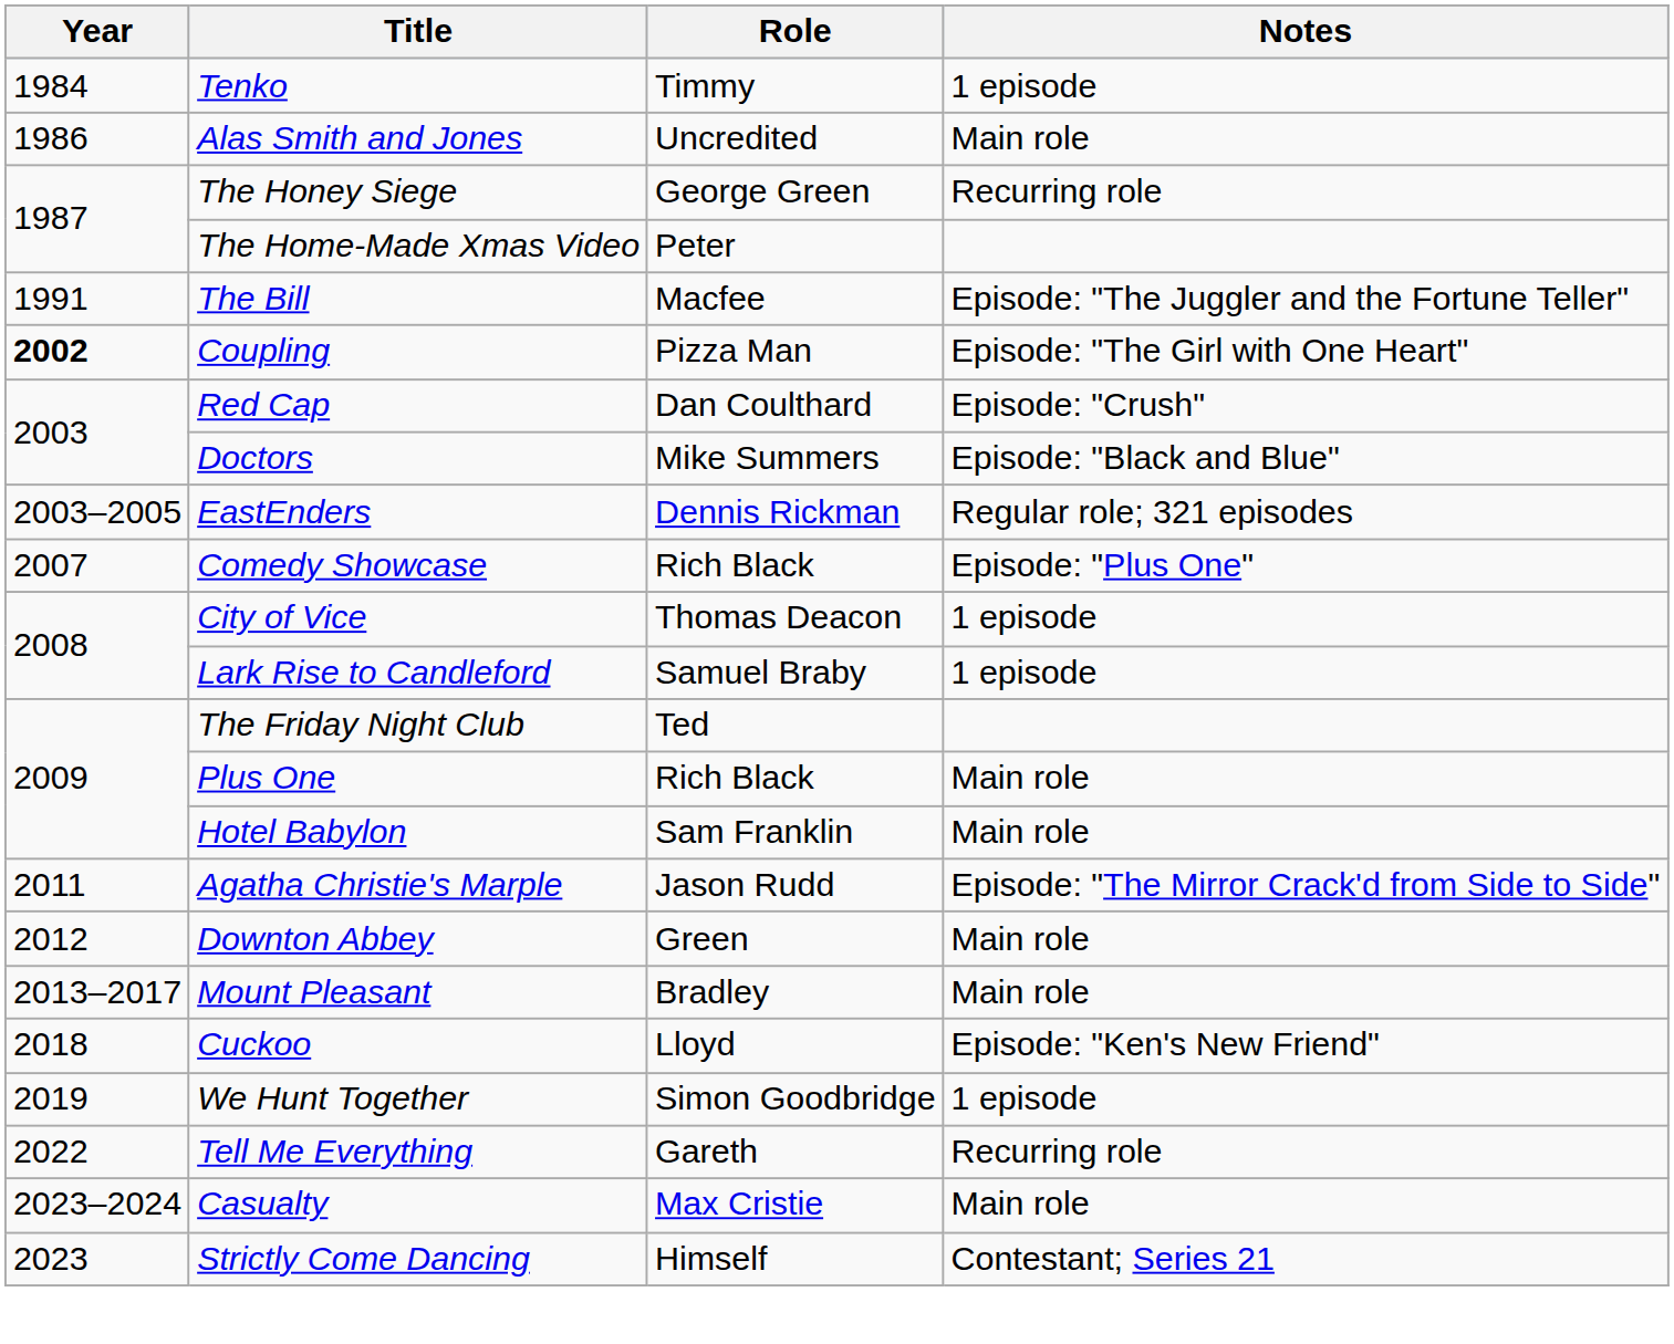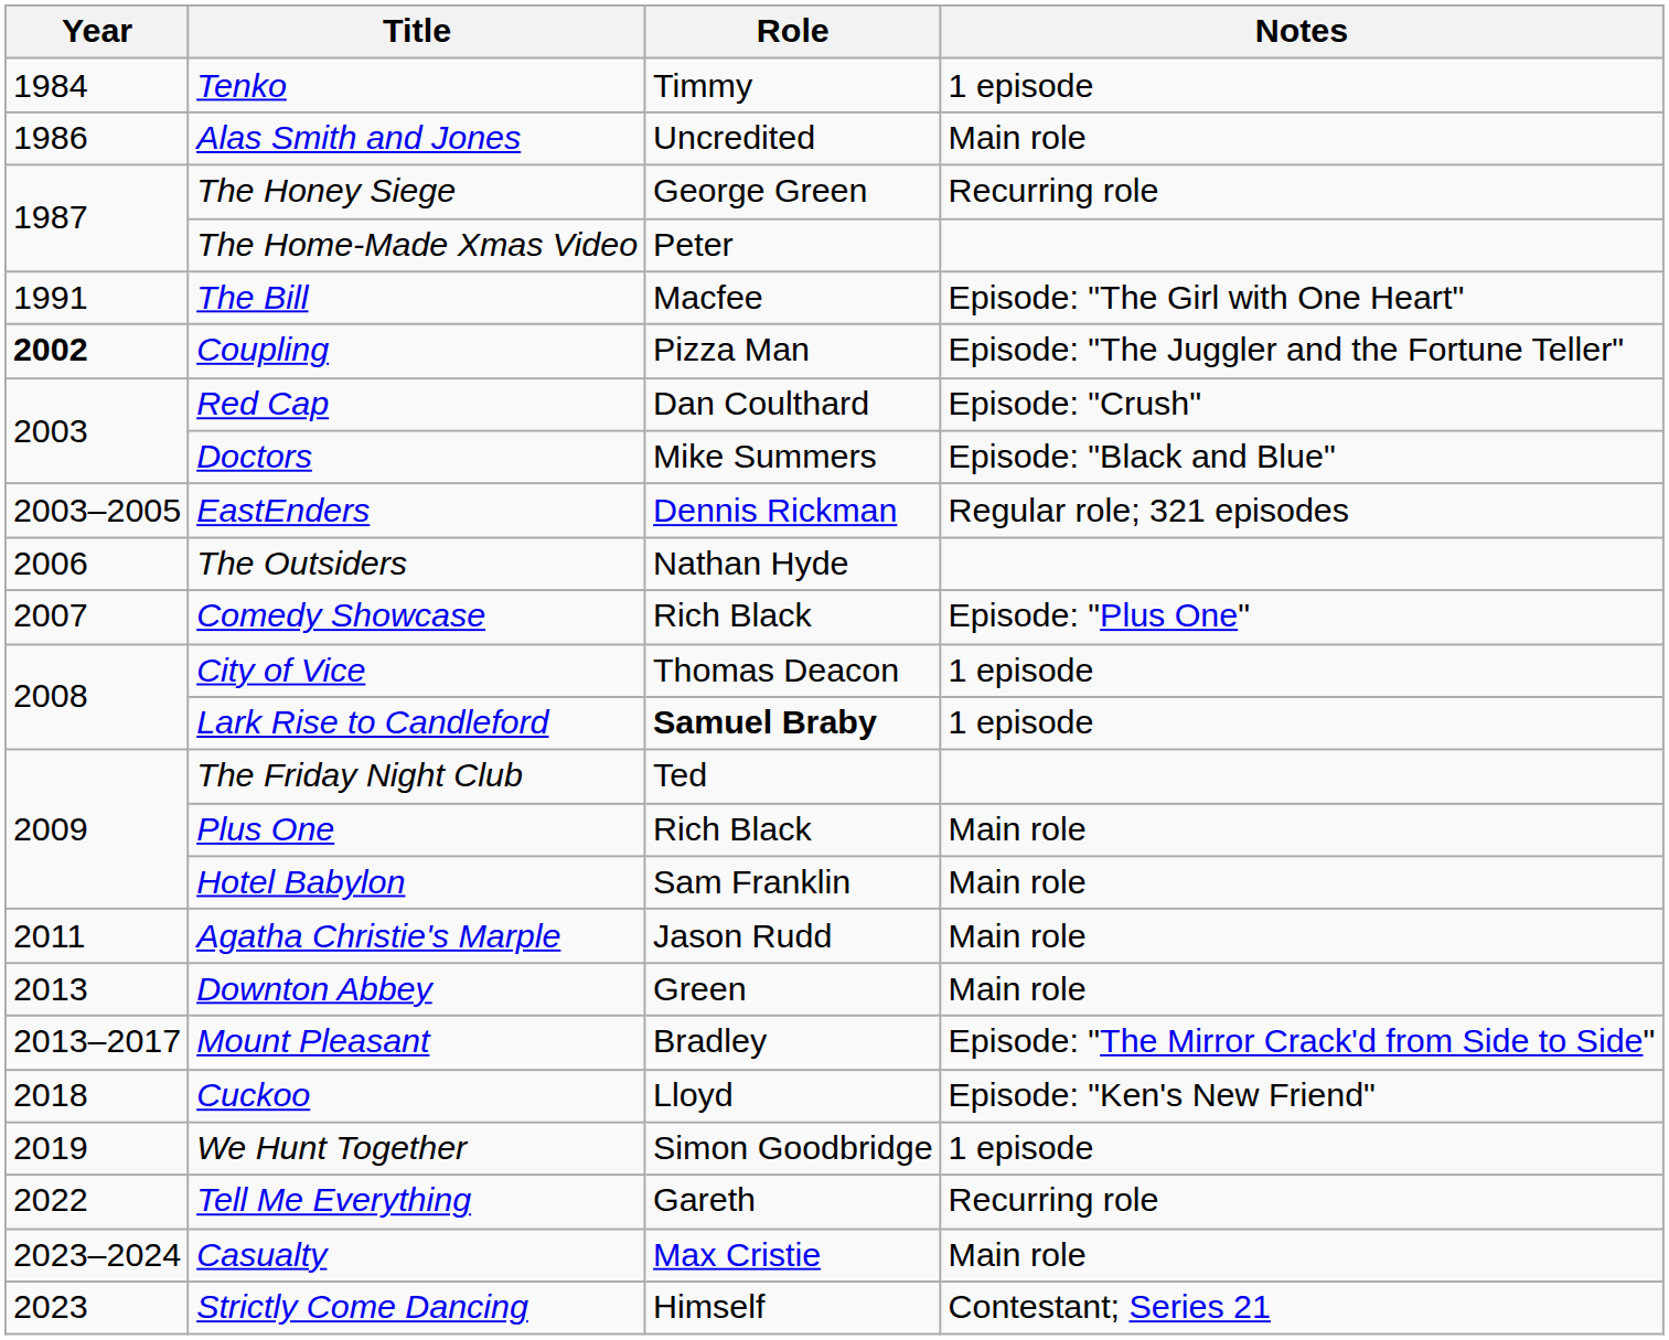The Bill | Notes: Episode: "The Juggler and the Fortune Teller" -> Episode: "The Girl with One Heart"
Coupling | Notes: Episode: "The Girl with One Heart" -> Episode: "The Juggler and the Fortune Teller"
+ row: 2006 | The Outsiders | Nathan Hyde
Lark Rise to Candleford | Role: normal -> bold
Agatha Christie's Marple | Notes: Episode: "The Mirror Crack'd from Side to Side" -> Main role
Downton Abbey | Year: 2012 -> 2013
Mount Pleasant | Notes: Main role -> Episode: "The Mirror Crack'd from Side to Side"
